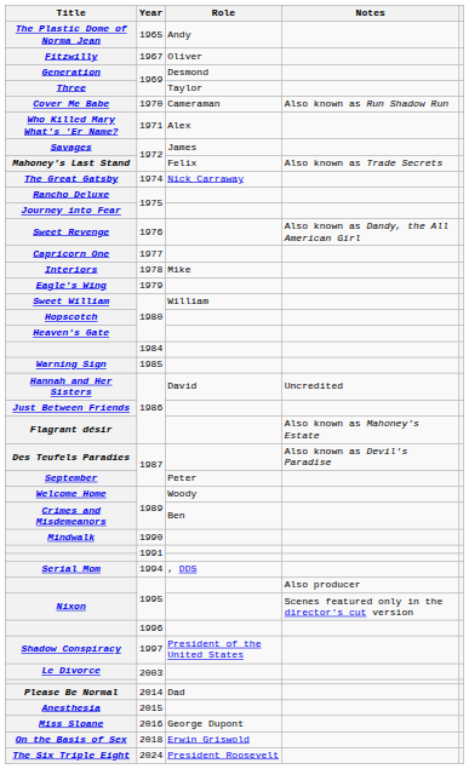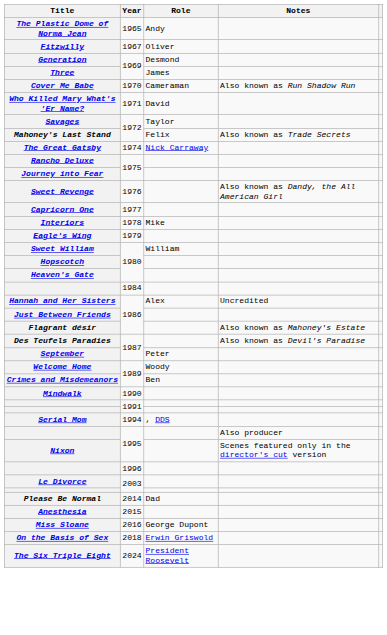Three | Role: Taylor -> James
Who Killed Mary What's 'Er Name? | Role: Alex -> David
Savages | Role: James -> Taylor
- row: Warning Sign | 1985
Hannah and Her Sisters | Role: David -> Alex
- row: Shadow Conspiracy | 1997 | President of the United States
